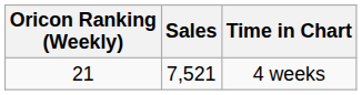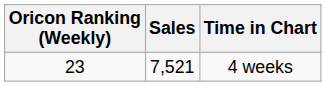4 weeks | Oricon Ranking (Weekly): 21 -> 23
